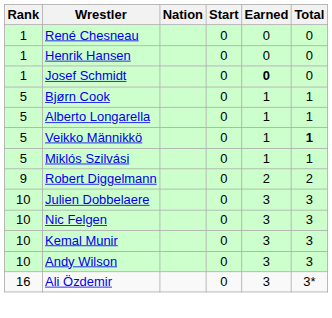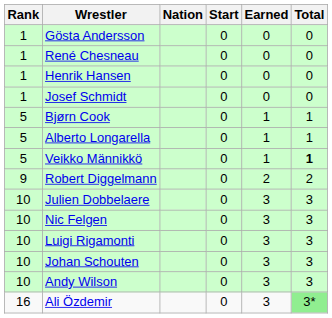+ row: 1 | Gösta Andersson | 0 | 0 | 0
Josef Schmidt | Earned: bold -> normal
- row: 5 | Miklós Szilvási | 0 | 1 | 1
- row: 10 | Kemal Munir | 0 | 3 | 3
+ row: 10 | Luigi Rigamonti | 0 | 3 | 3
+ row: 10 | Johan Schouten | 0 | 3 | 3
Ali Özdemir | Total: no background -> lightgreen background
